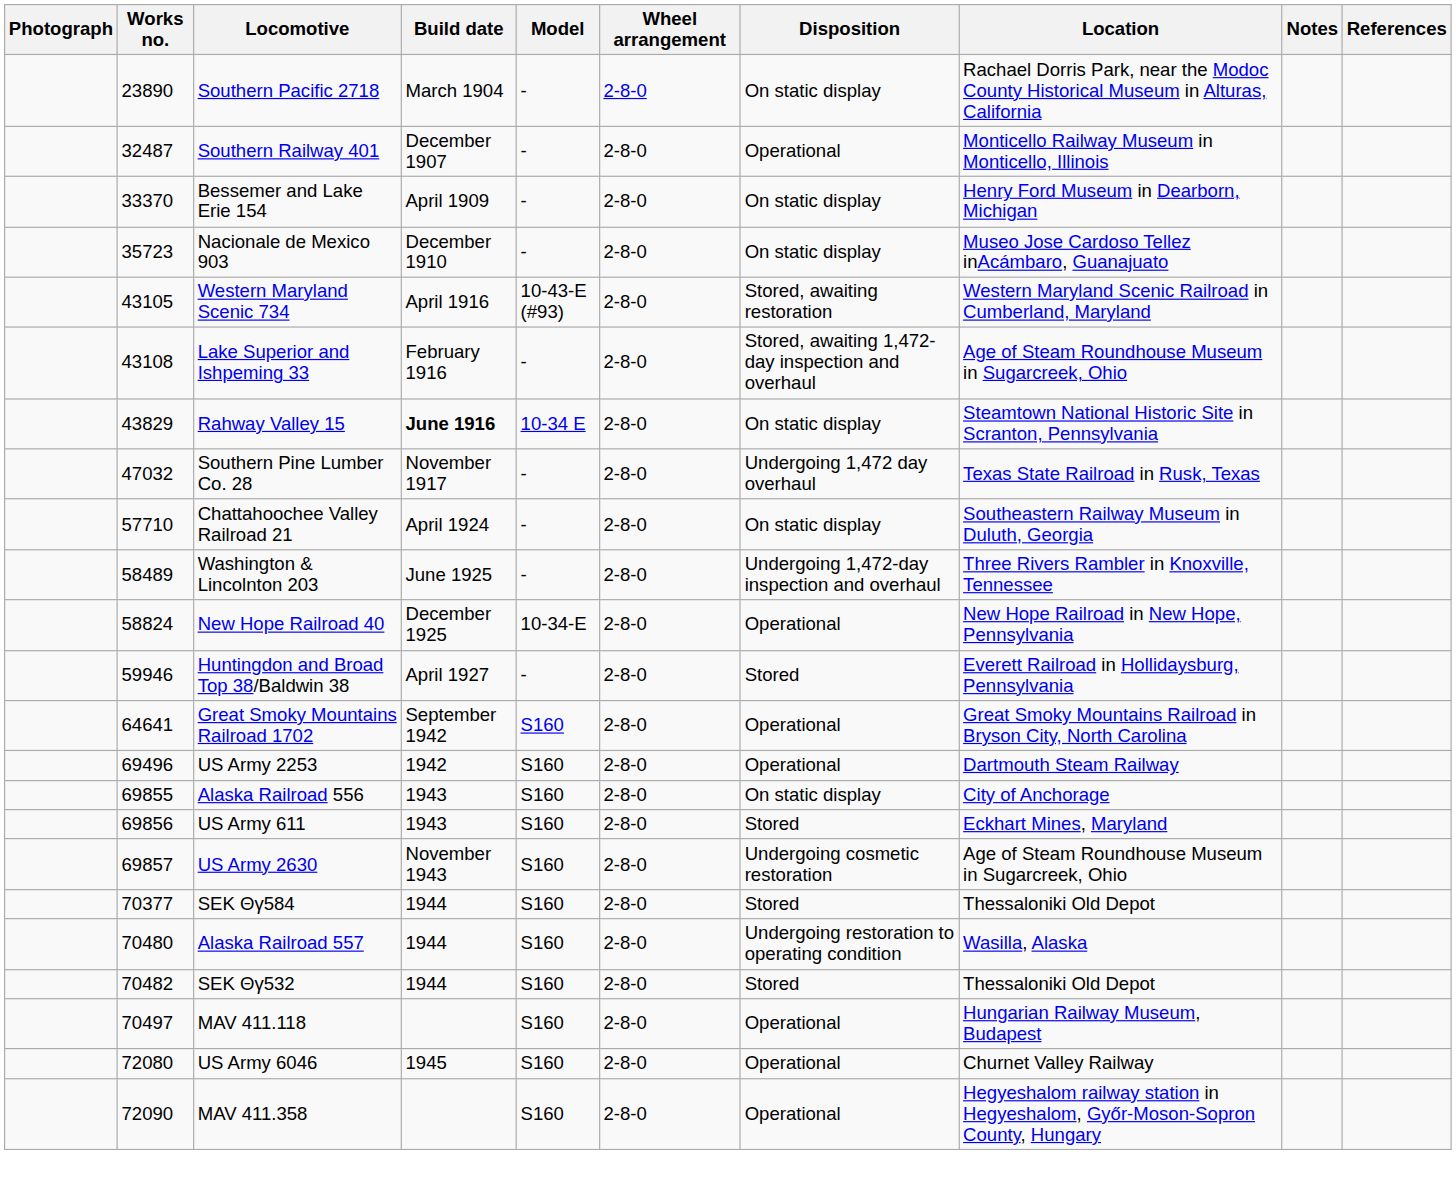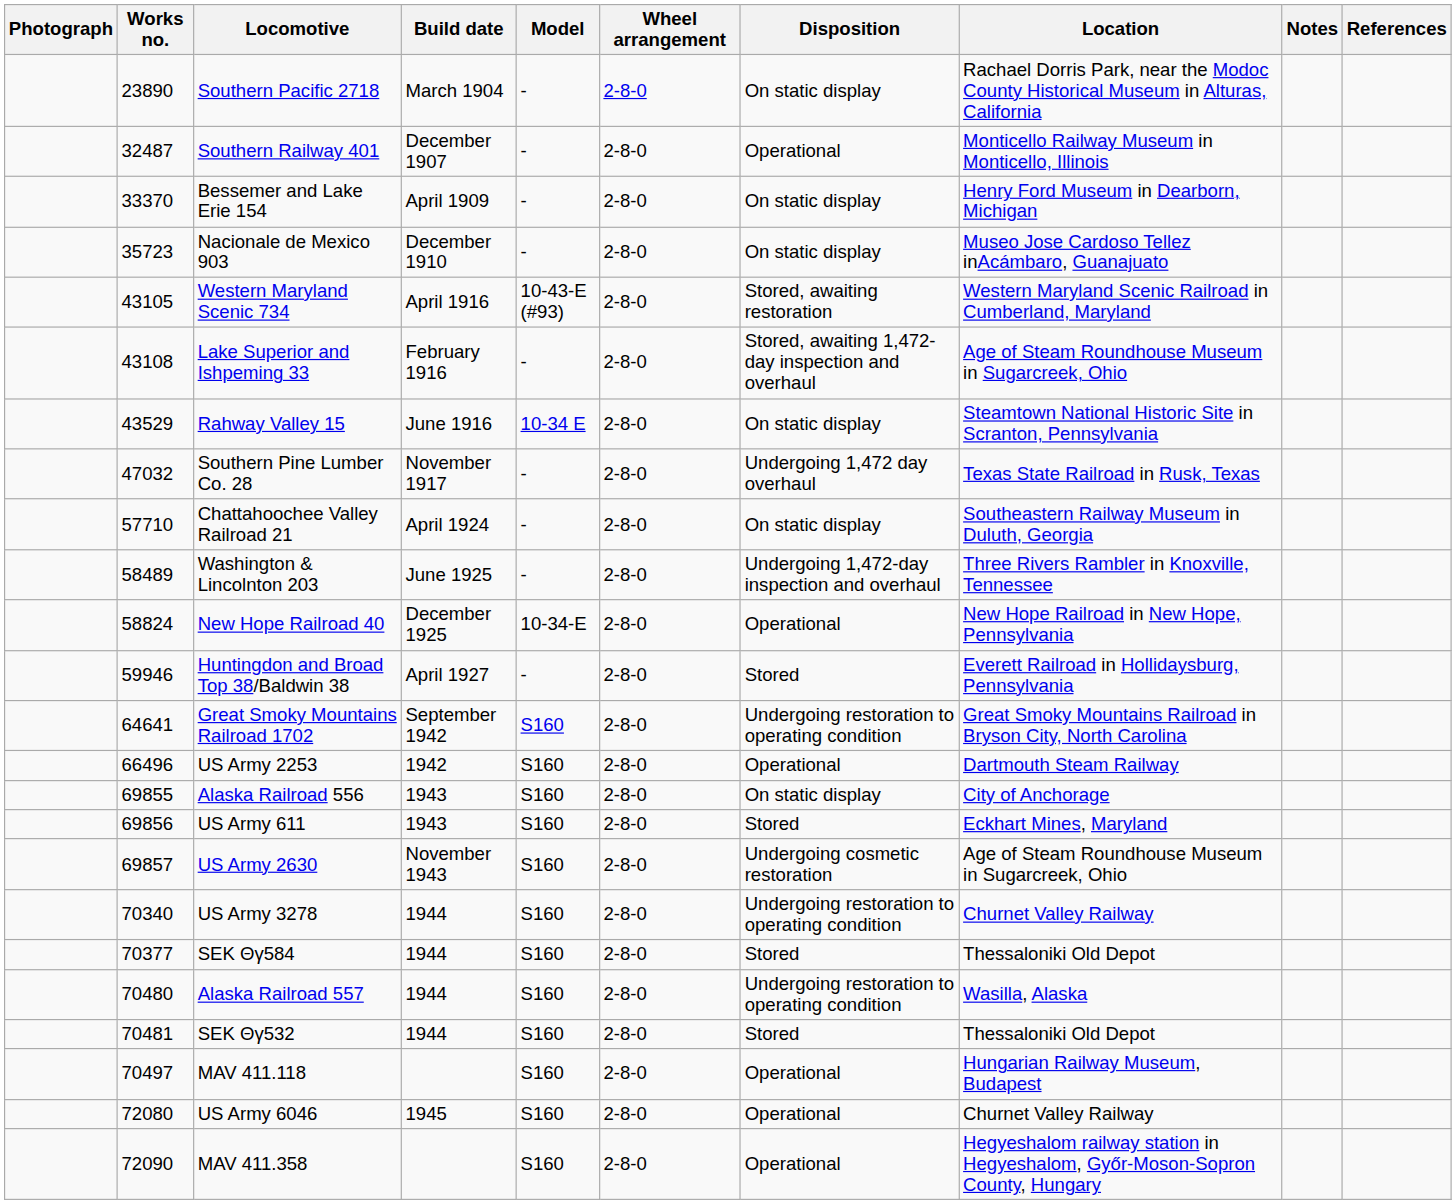Rahway Valley 15 | Works no.: 43829 -> 43529
Rahway Valley 15 | Build date: bold -> normal
Great Smoky Mountains Railroad 1702 | Disposition: Operational -> Undergoing restoration to operating condition
US Army 2253 | Works no.: 69496 -> 66496
+ row: 70340 | US Army 3278 | 1944 | S160 | 2-8-0 | Undergoing restoration to operating condition | Churnet Valley Railway
SEK Θγ532 | Works no.: 70482 -> 70481
